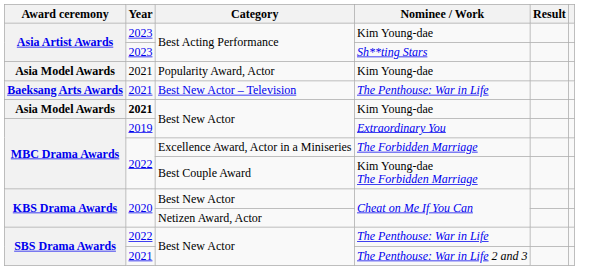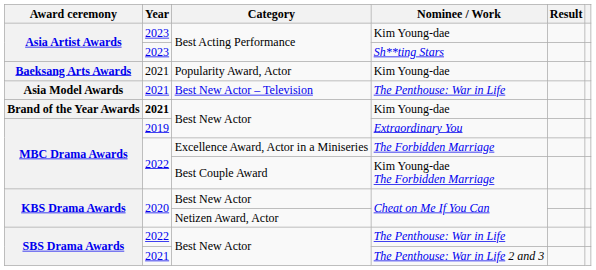Popularity Award, Actor / Kim Young-dae | Award ceremony: Asia Model Awards -> Baeksang Arts Awards
Best New Actor – Television / The Penthouse: War in Life | Award ceremony: Baeksang Arts Awards -> Asia Model Awards
Best New Actor / Kim Young-dae | Award ceremony: Asia Model Awards -> Brand of the Year Awards
